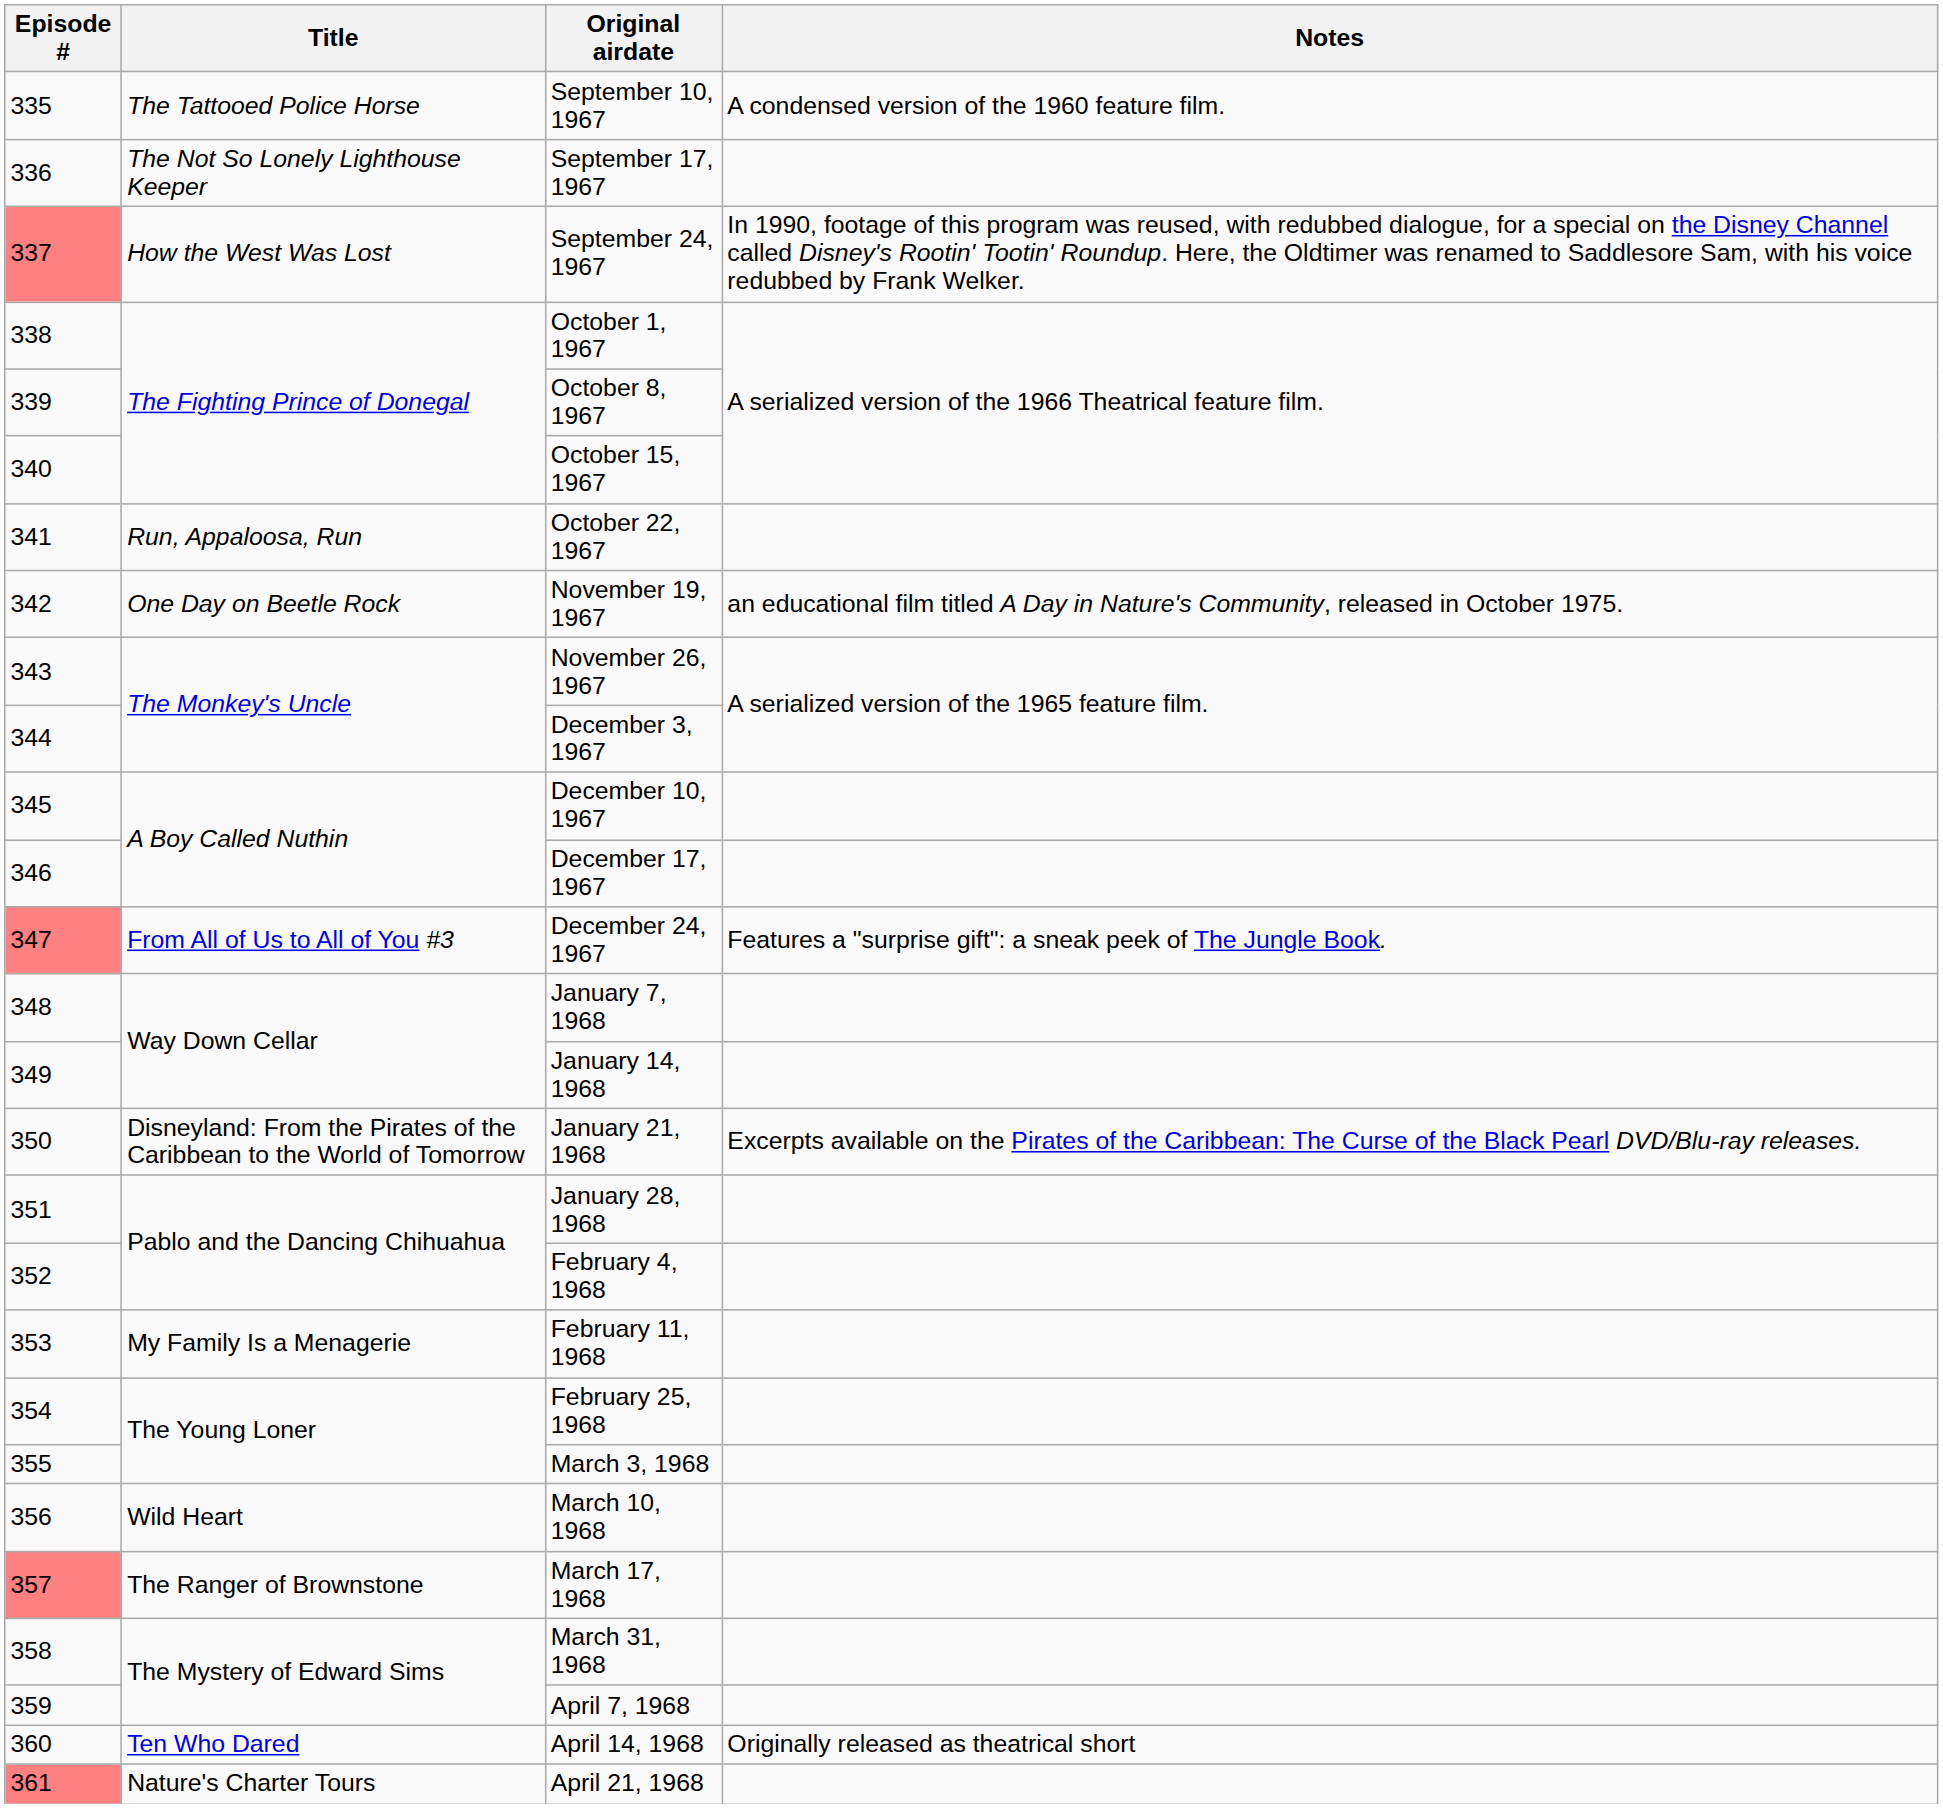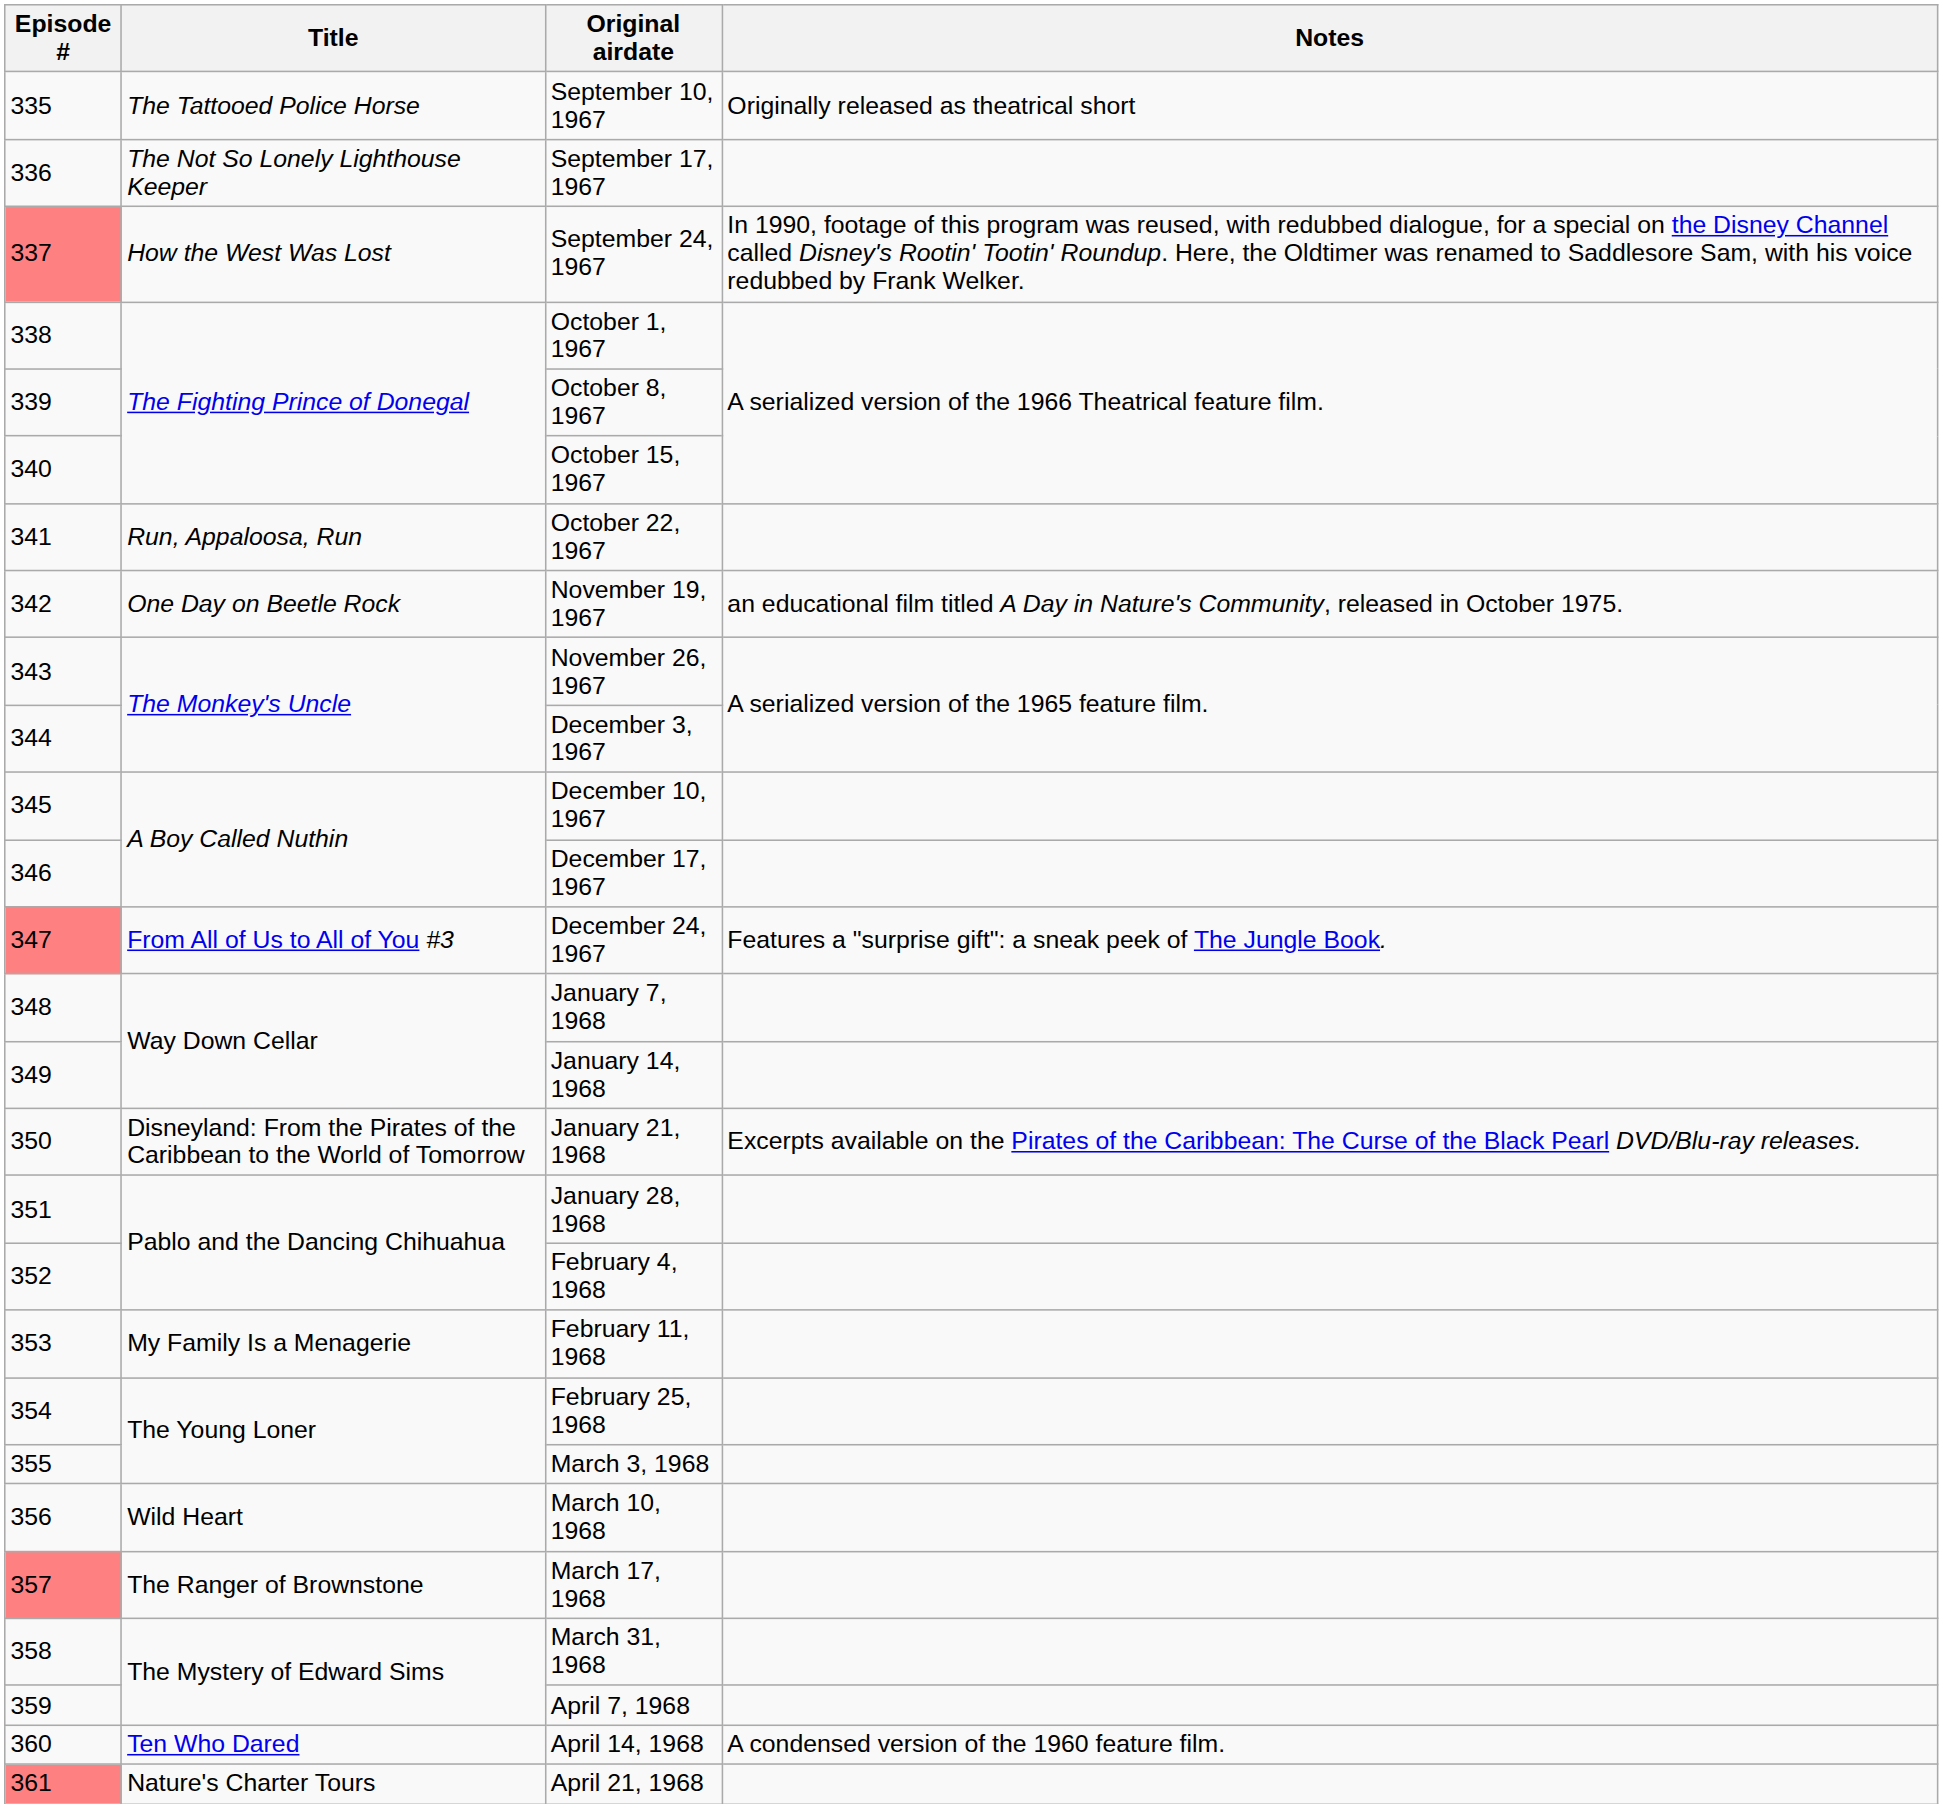September 10, 1967 | Notes: A condensed version of the 1960 feature film. -> Originally released as theatrical short
April 14, 1968 | Notes: Originally released as theatrical short -> A condensed version of the 1960 feature film.
